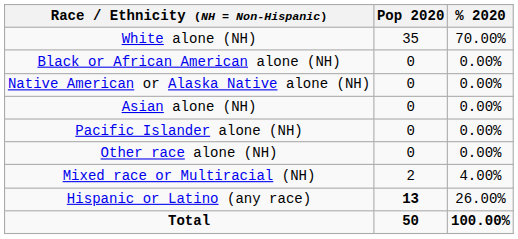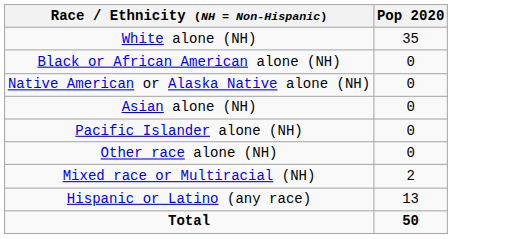- column: % 2020 | 70.00% | 0.00% | 0.00% | 0.00% | 0.00% | 0.00% | 4.00% | 26.00% | 100.00%
Hispanic or Latino (any race) | Pop 2020: bold -> normal
